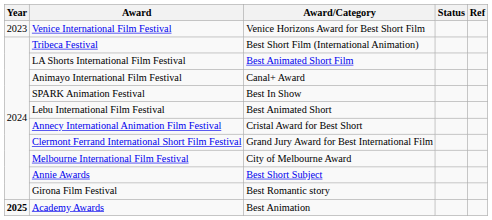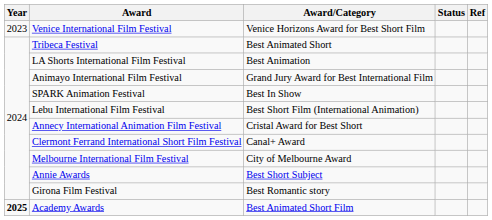Tribeca Festival | Award/Category: Best Short Film (International Animation) -> Best Animated Short
LA Shorts International Film Festival | Award/Category: Best Animated Short Film -> Best Animation
Animayo International Film Festival | Award/Category: Canal+ Award -> Grand Jury Award for Best International Film
Lebu International Film Festival | Award/Category: Best Animated Short -> Best Short Film (International Animation)
Clermont Ferrand International Short Film Festival | Award/Category: Grand Jury Award for Best International Film -> Canal+ Award
Academy Awards | Award/Category: Best Animation -> Best Animated Short Film
